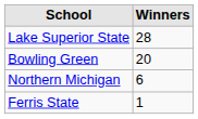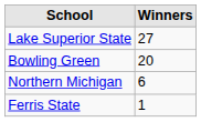Lake Superior State | Winners: 28 -> 27
